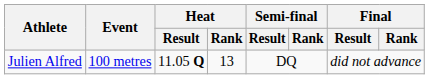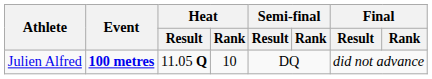Julien Alfred | Event: normal -> bold
Julien Alfred | Heat / Rank: 13 -> 10
